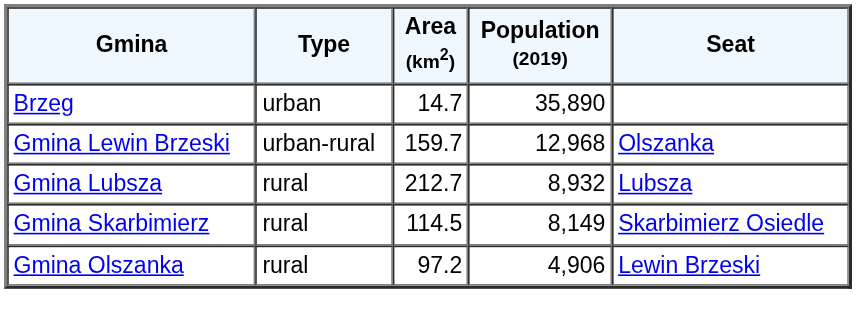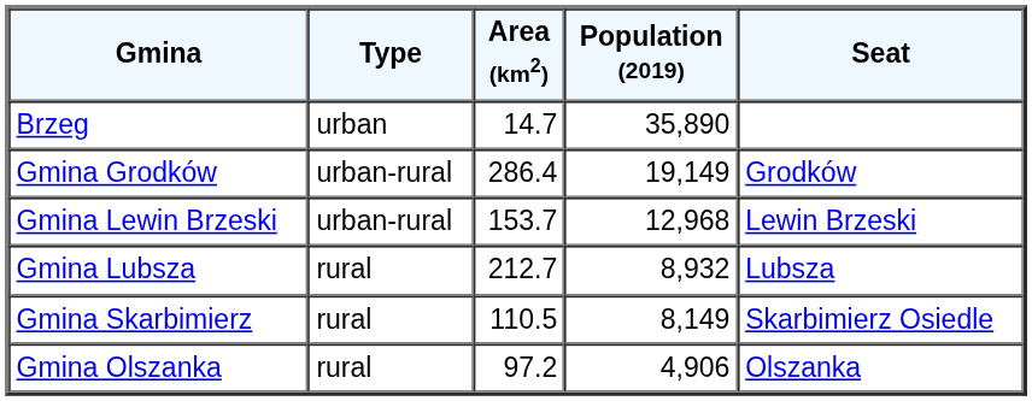+ row: Gmina Grodków | urban-rural | 286.4 | 19,149 | Grodków
Gmina Lewin Brzeski | Area (km2): 159.7 -> 153.7
Gmina Lewin Brzeski | Seat: Olszanka -> Lewin Brzeski
Gmina Skarbimierz | Area (km2): 114.5 -> 110.5
Gmina Olszanka | Seat: Lewin Brzeski -> Olszanka
